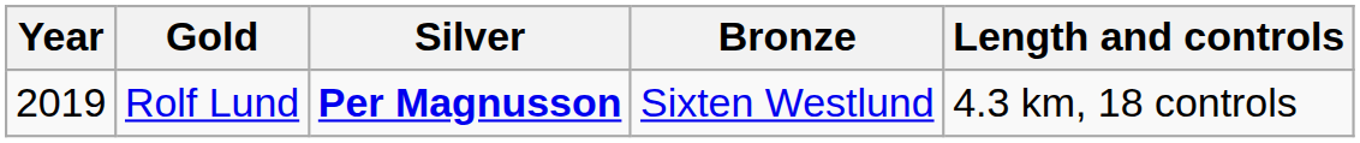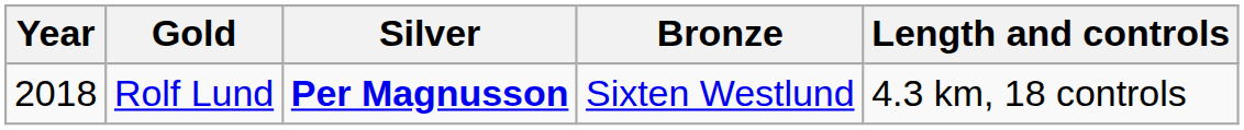Rolf Lund | Year: 2019 -> 2018
